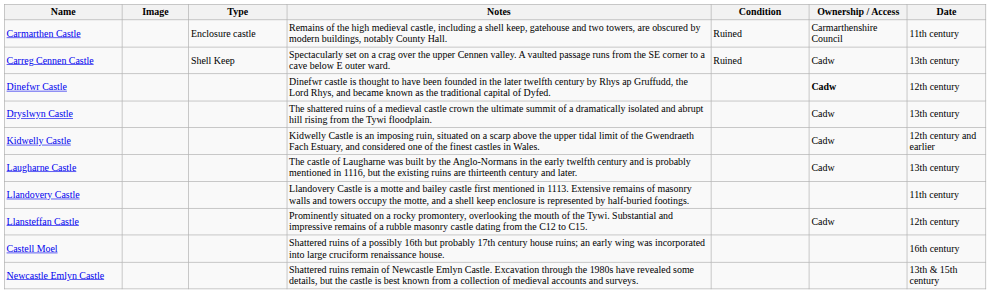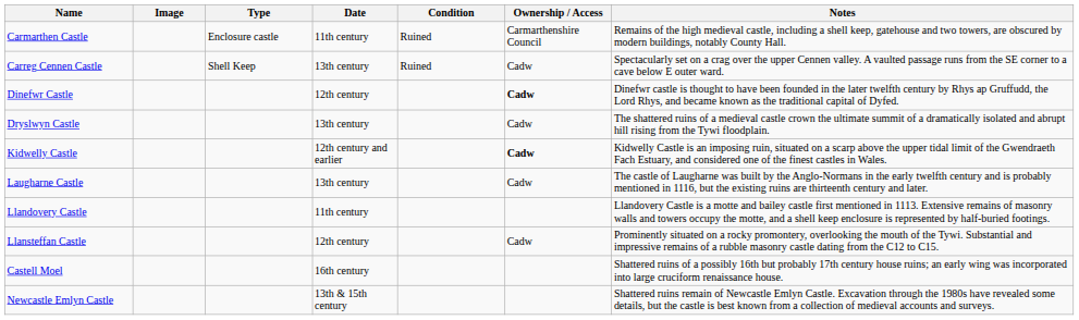columns swapped: Date <-> Notes
Kidwelly Castle | Ownership / Access: normal -> bold
